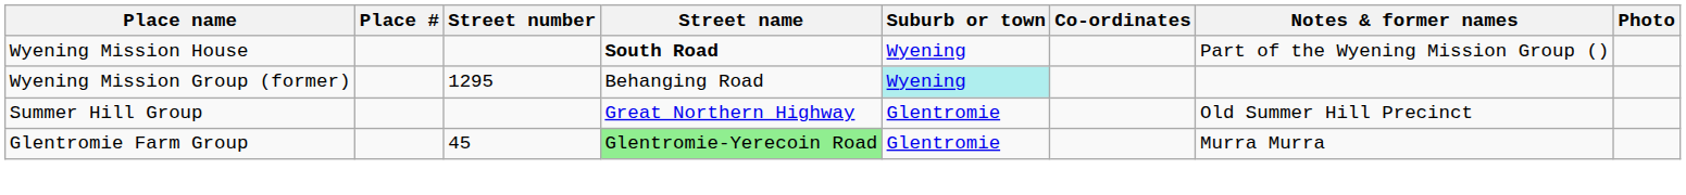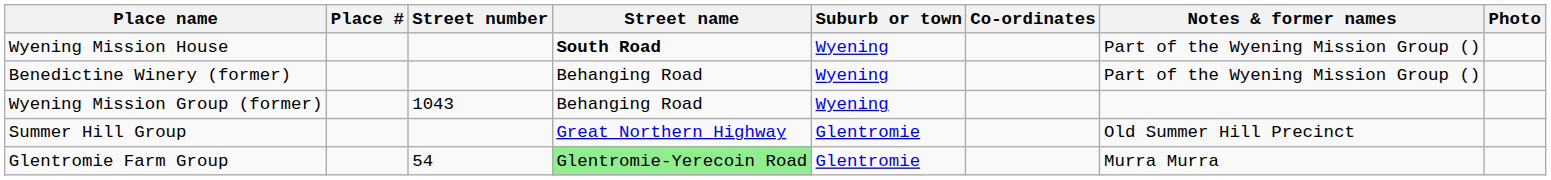+ row: Benedictine Winery (former) | Behanging Road | Wyening | Part of the Wyening Mission Group ()
Wyening Mission Group (former) | Street number: 1295 -> 1043
Wyening Mission Group (former) | Suburb or town: paleturquoise background -> no background
Glentromie Farm Group | Street number: 45 -> 54
